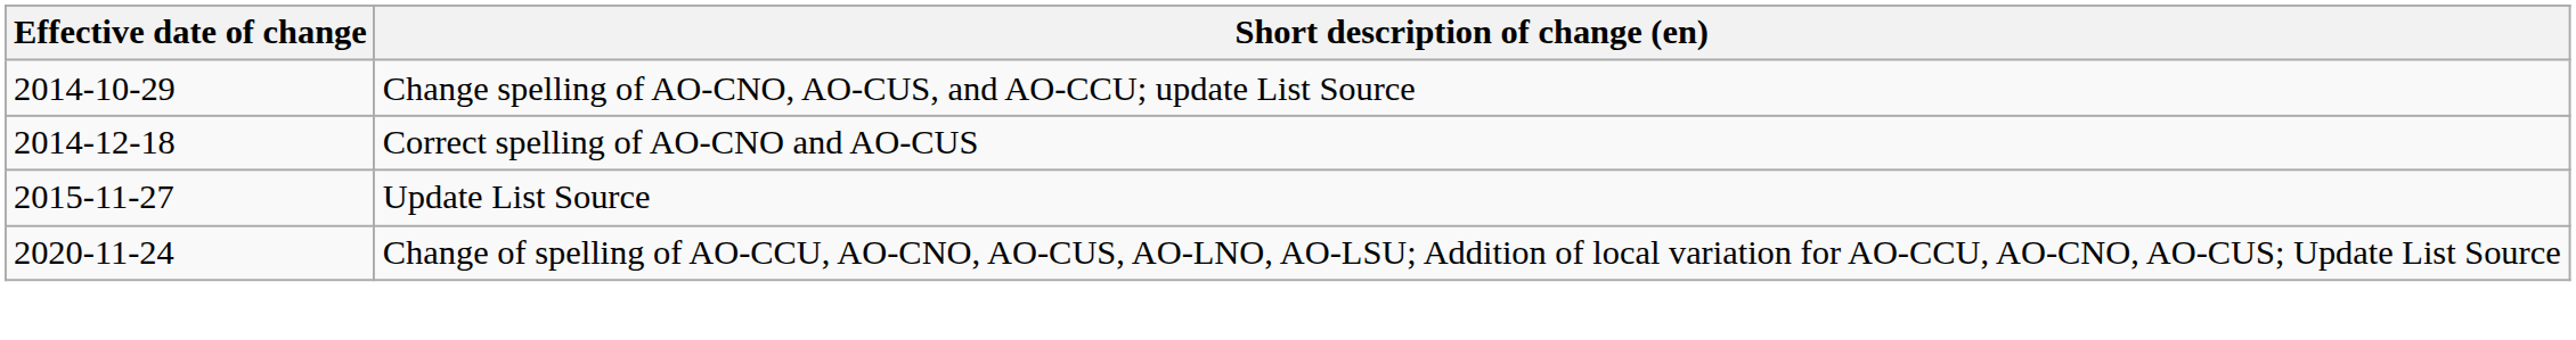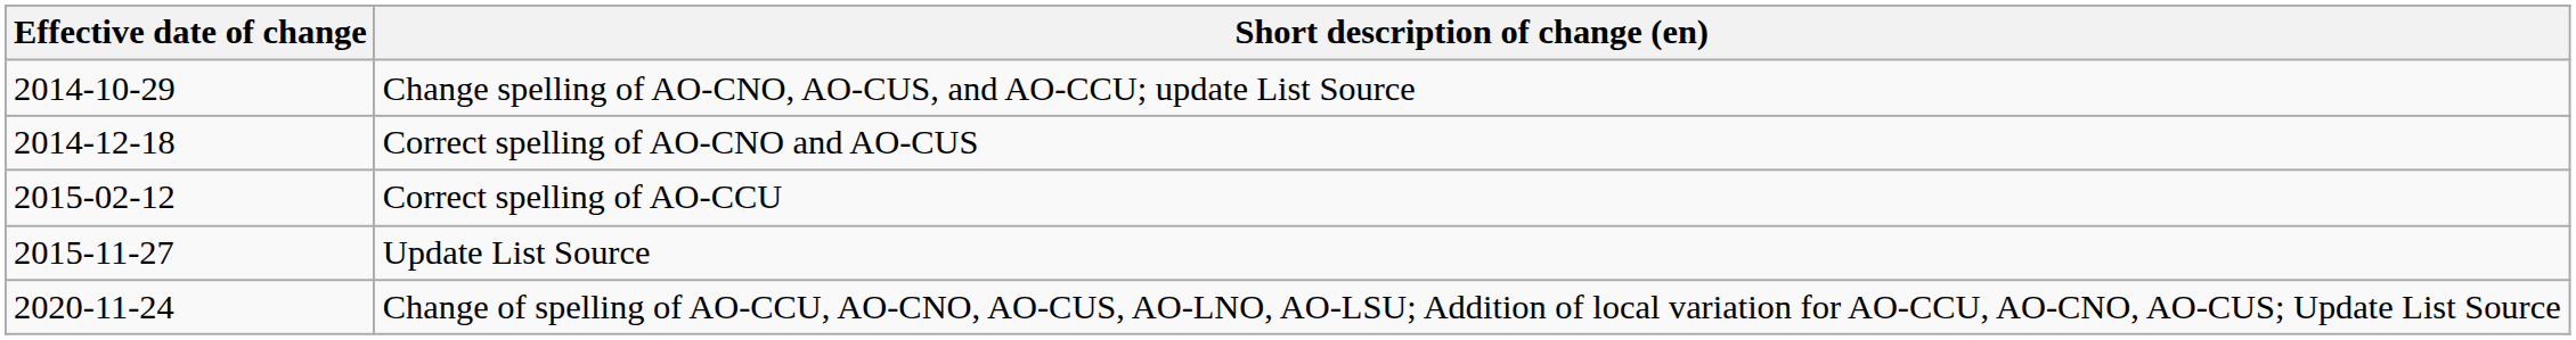+ row: 2015-02-12 | Correct spelling of AO-CCU
